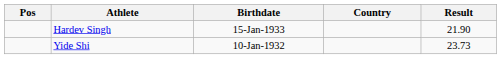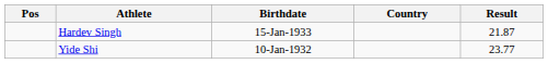Hardev Singh | Result: 21.90 -> 21.87
Yide Shi | Result: 23.73 -> 23.77
